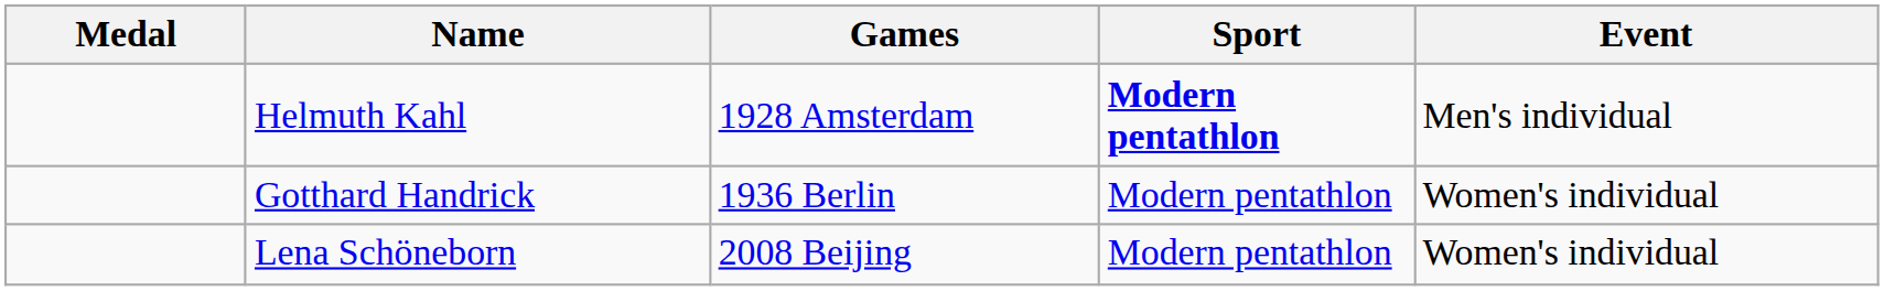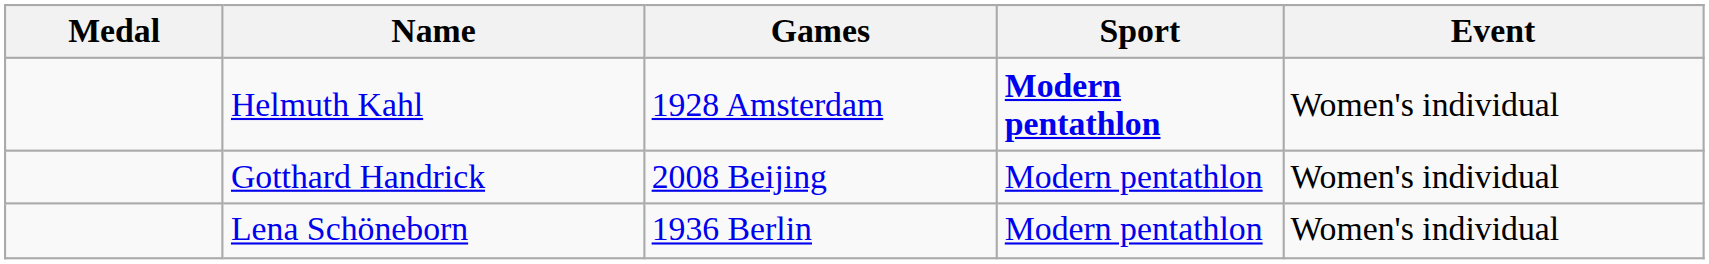Helmuth Kahl | Event: Men's individual -> Women's individual
Gotthard Handrick | Games: 1936 Berlin -> 2008 Beijing
Lena Schöneborn | Games: 2008 Beijing -> 1936 Berlin
